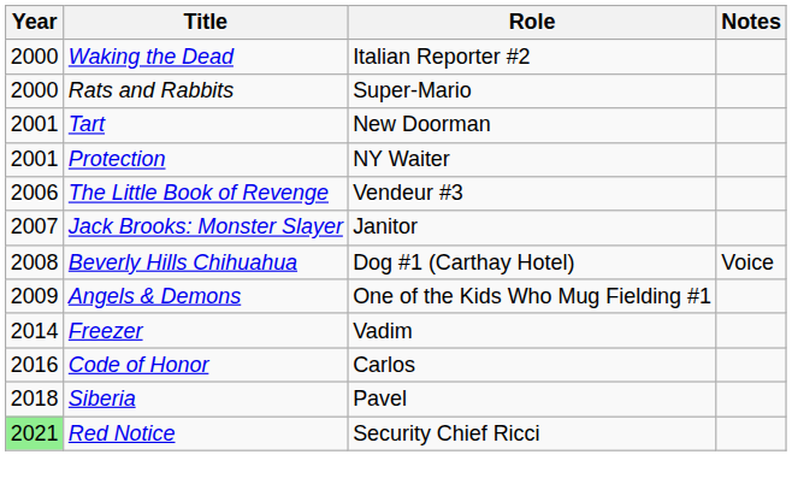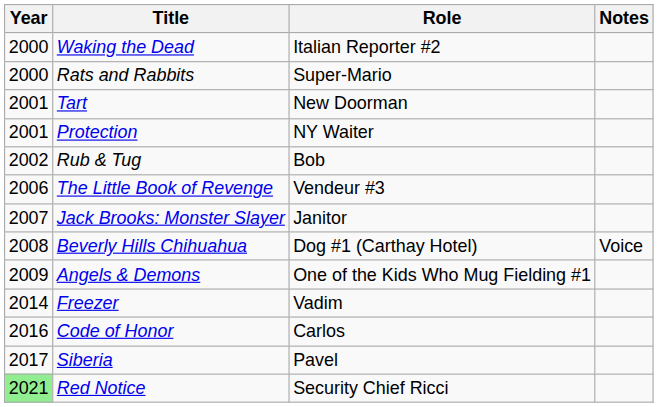+ row: 2002 | Rub & Tug | Bob
Siberia | Year: 2018 -> 2017
